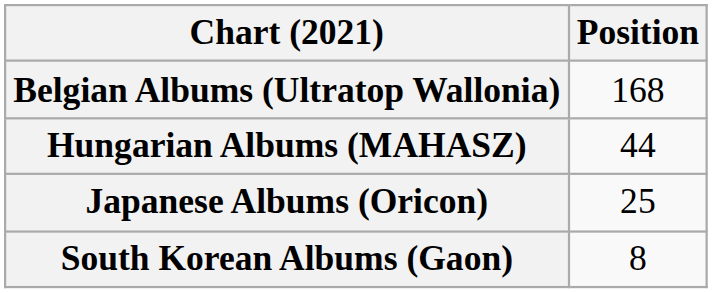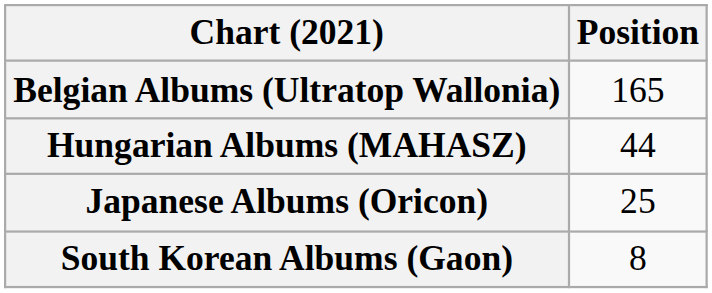Belgian Albums (Ultratop Wallonia) | Position: 168 -> 165
